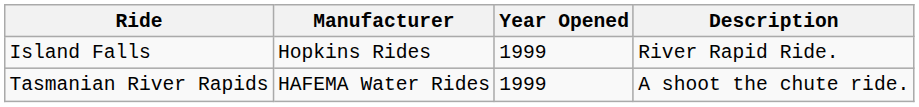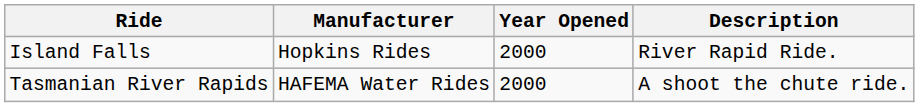Island Falls | Year Opened: 1999 -> 2000
Tasmanian River Rapids | Year Opened: 1999 -> 2000
